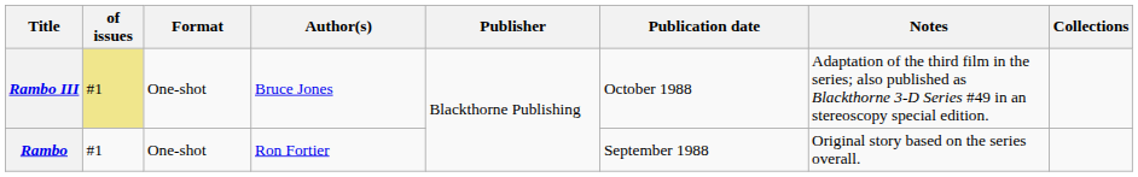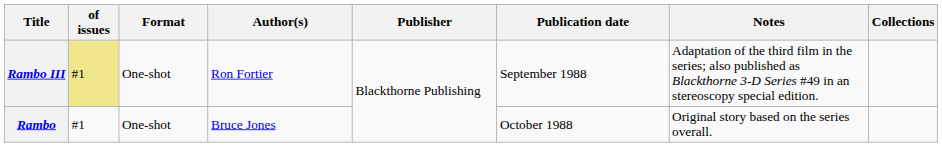Rambo III | Author(s): Bruce Jones -> Ron Fortier
Rambo III | Publication date: October 1988 -> September 1988
Rambo | Author(s): Ron Fortier -> Bruce Jones
Rambo | Publication date: September 1988 -> October 1988
